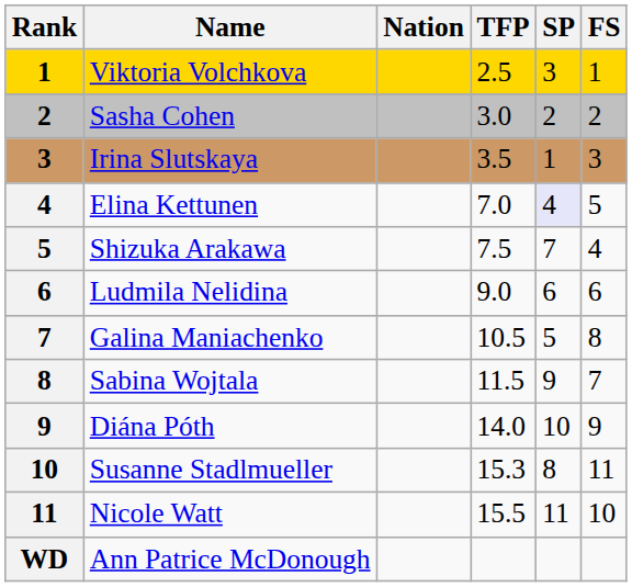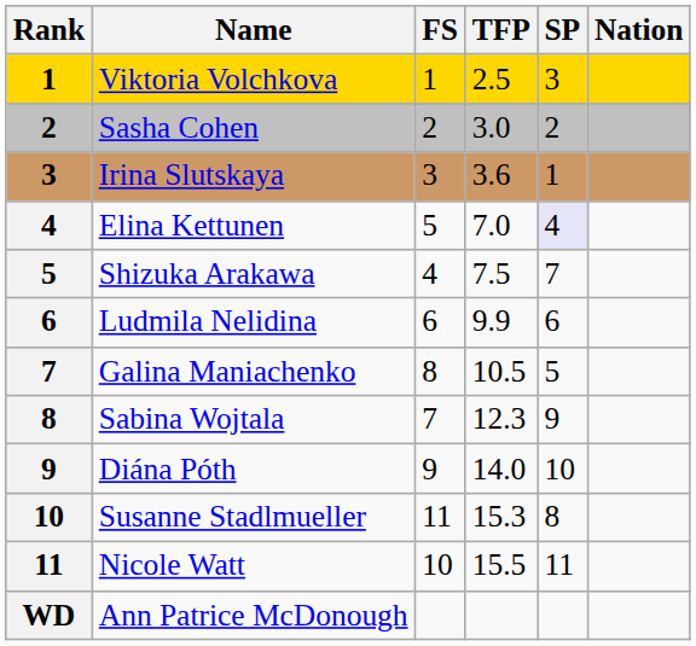columns swapped: Nation <-> FS
Irina Slutskaya | TFP: 3.5 -> 3.6
Ludmila Nelidina | TFP: 9.0 -> 9.9
Sabina Wojtala | TFP: 11.5 -> 12.3
